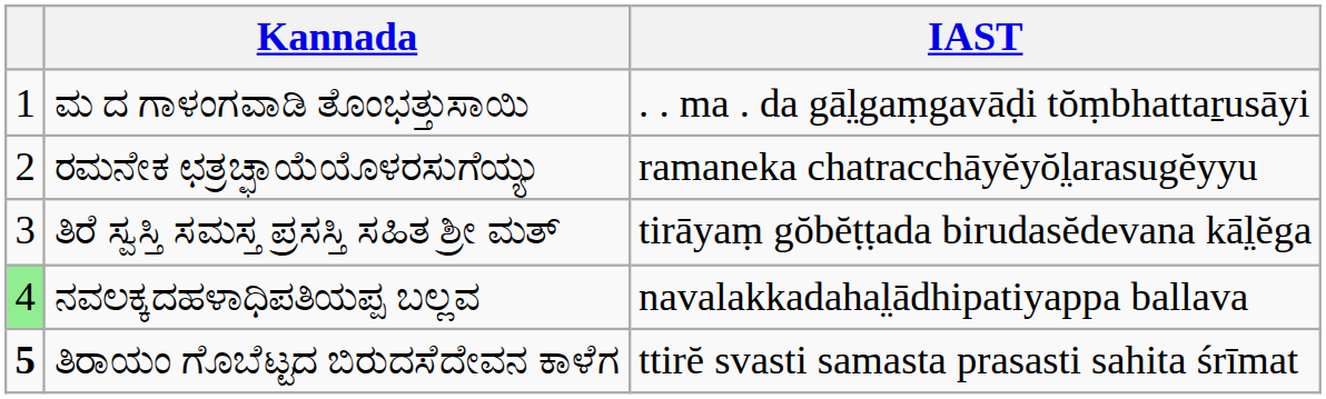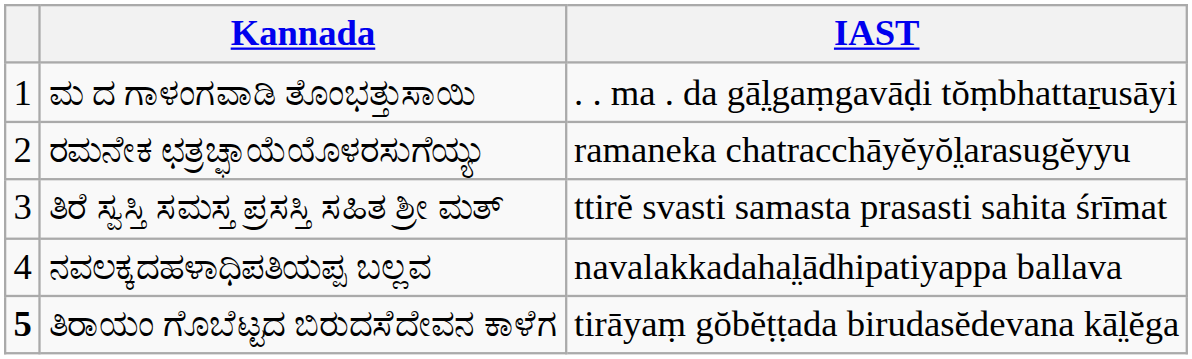ತಿರೆ ಸ್ವಸ್ತಿ ಸಮಸ್ತ ಪ್ರಸಸ್ತಿ ಸಹಿತ ಶ್ರೀ ಮತ್ | IAST: tirāyaṃ gŏbĕṭṭada birudasĕdevana kāl̤ĕga -> ttirĕ svasti samasta prasasti sahita śrīmat
ನವಲಕ್ಕದಹಳಾಧಿಪತಿಯಪ್ಪ ಬಲ್ಲವ | column 1: lightgreen background -> no background
ತಿರಾಯಂ ಗೊಬೆಟ್ಟದ ಬಿರುದಸೆದೇವನ ಕಾಳೆಗ | IAST: ttirĕ svasti samasta prasasti sahita śrīmat -> tirāyaṃ gŏbĕṭṭada birudasĕdevana kāl̤ĕga
